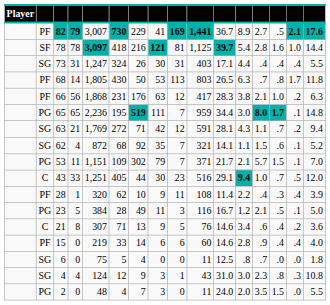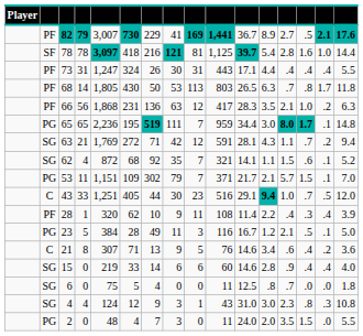73 | column 2: SG -> PF
73 | column 10: 403 -> 443
66 | column 7: 176 -> 136
66 | column 12: 3.8 -> 3.5
15 | column 2: PF -> SG
